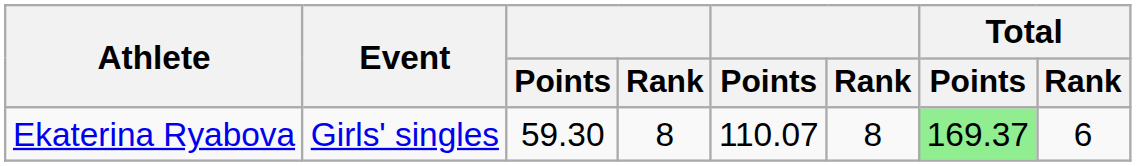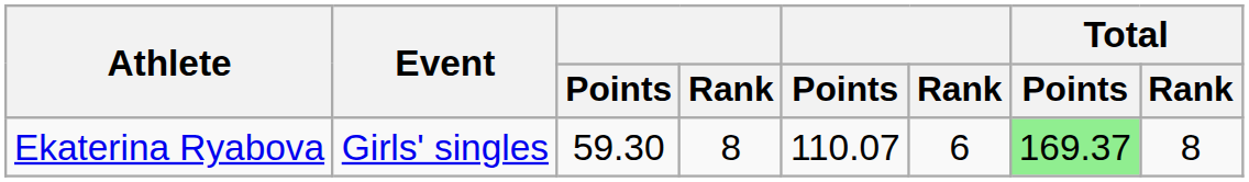Ekaterina Ryabova | column 6: 8 -> 6
Ekaterina Ryabova | Total / Rank: 6 -> 8
